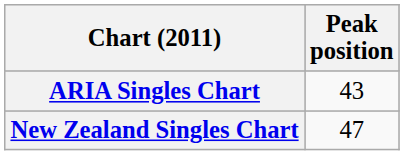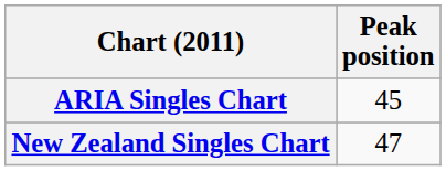ARIA Singles Chart | Peak position: 43 -> 45
